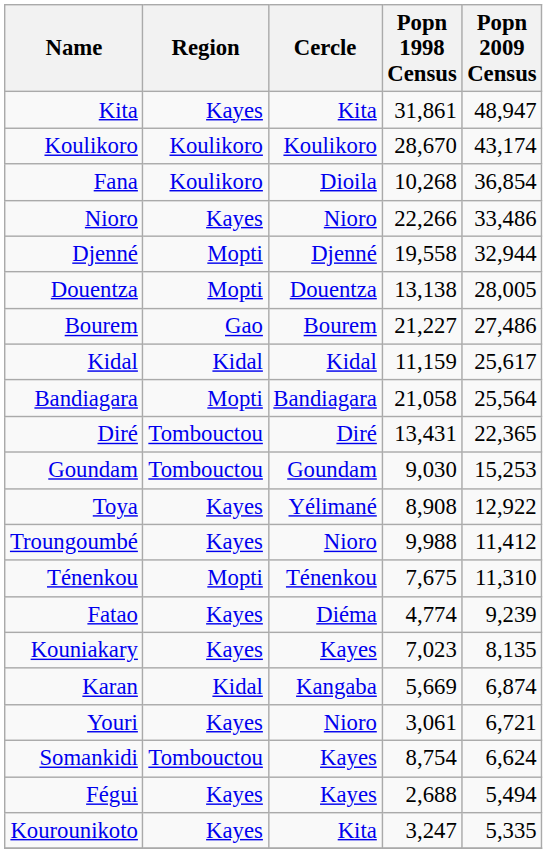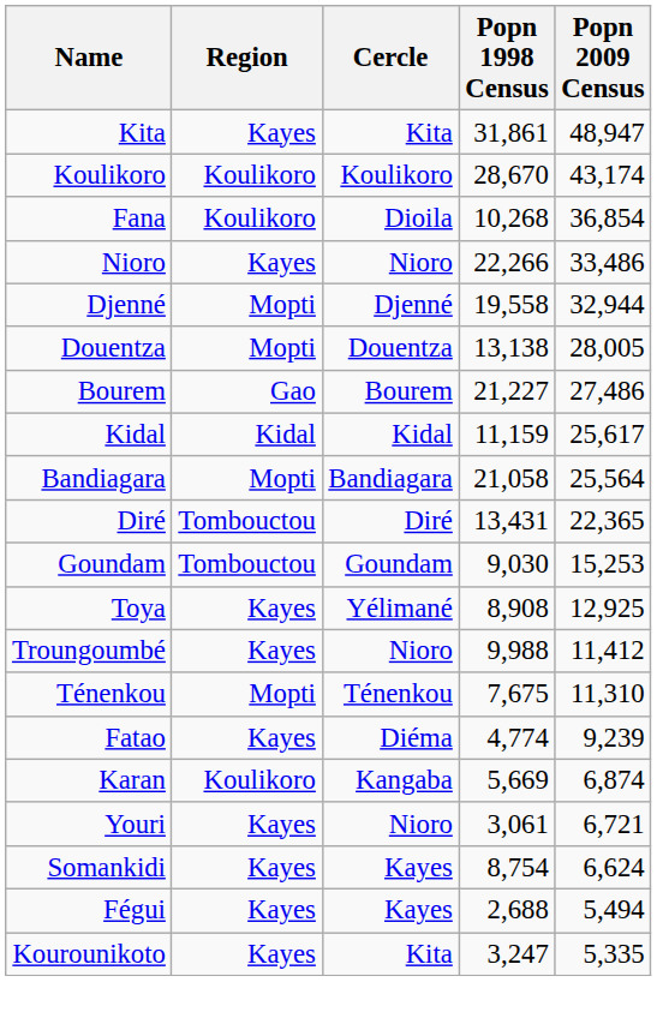Toya | Popn 2009 Census: 12,922 -> 12,925
- row: Kouniakary | Kayes | Kayes | 7,023 | 8,135
Karan | Region: Kidal -> Koulikoro
Somankidi | Region: Tombouctou -> Kayes
